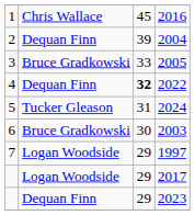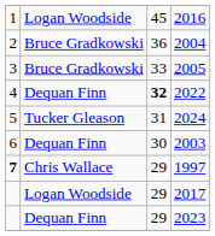2016 | column 2: Chris Wallace -> Logan Woodside
2004 | column 2: Dequan Finn -> Bruce Gradkowski
2004 | column 3: 39 -> 36
2003 | column 2: Bruce Gradkowski -> Dequan Finn
1997 | column 1: normal -> bold
1997 | column 2: Logan Woodside -> Chris Wallace
